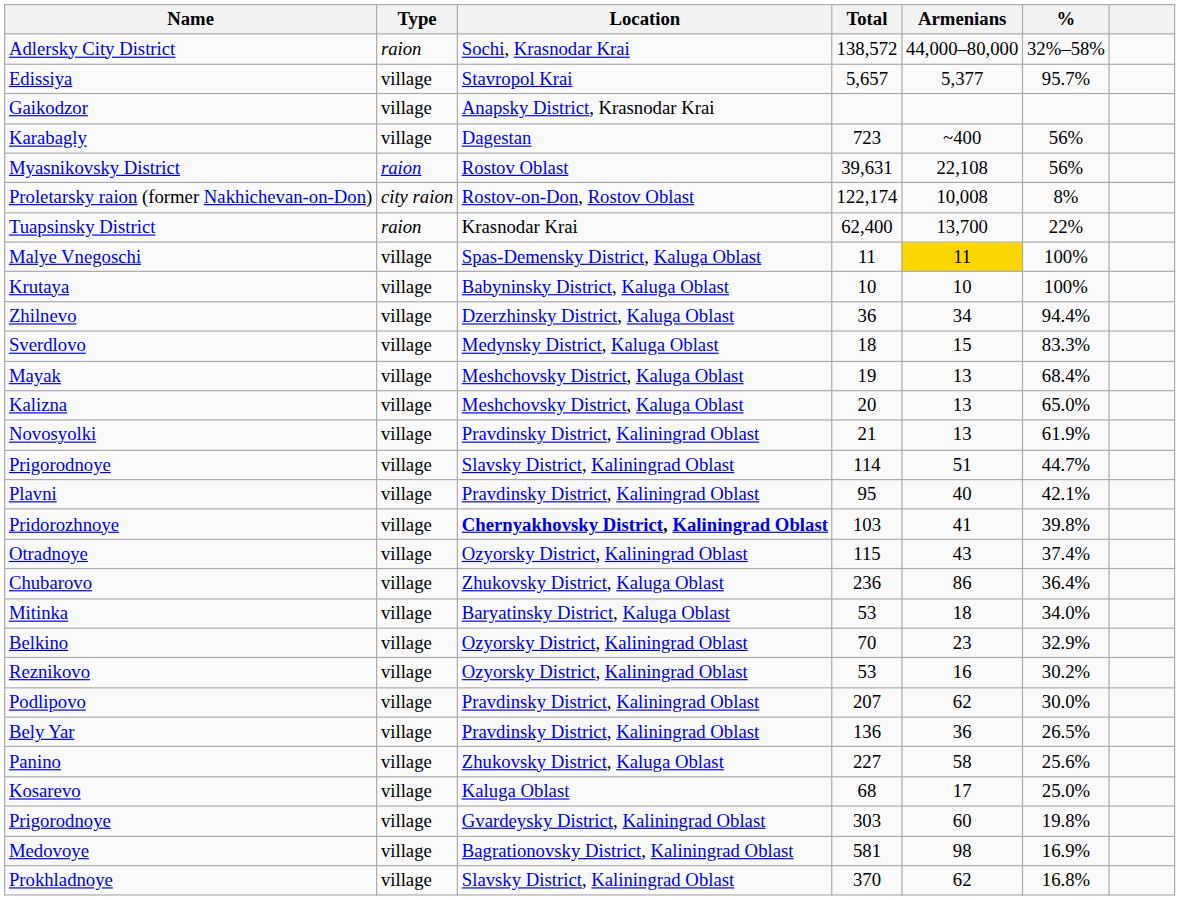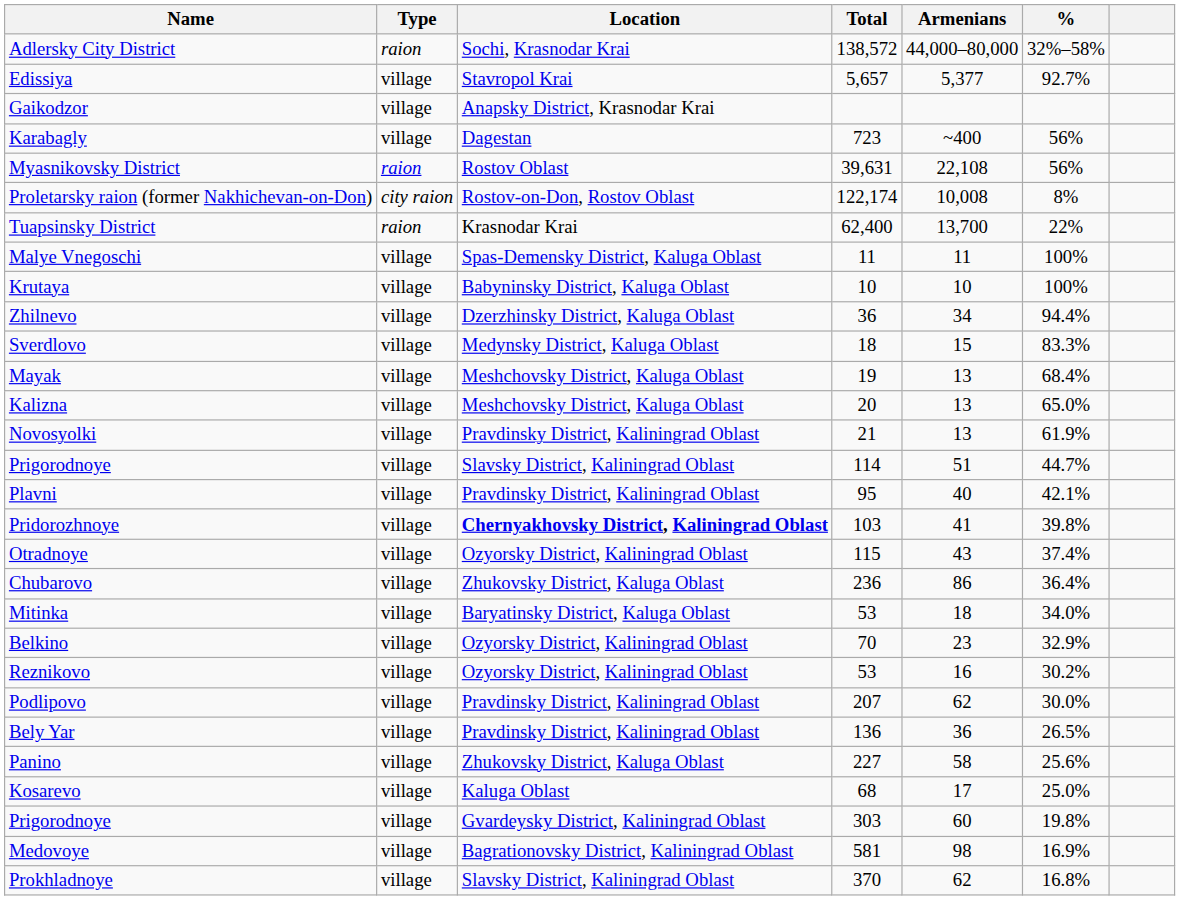Edissiya | %: 95.7% -> 92.7%
Malye Vnegoschi | Armenians: gold background -> no background
